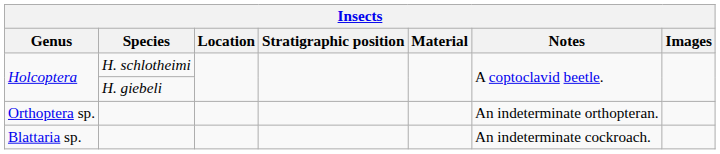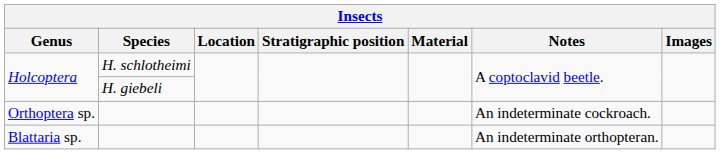Orthoptera sp. | Notes: An indeterminate orthopteran. -> An indeterminate cockroach.
Blattaria sp. | Notes: An indeterminate cockroach. -> An indeterminate orthopteran.
